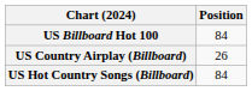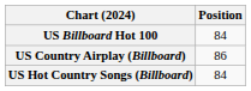US Country Airplay (Billboard) | Position: 26 -> 86
